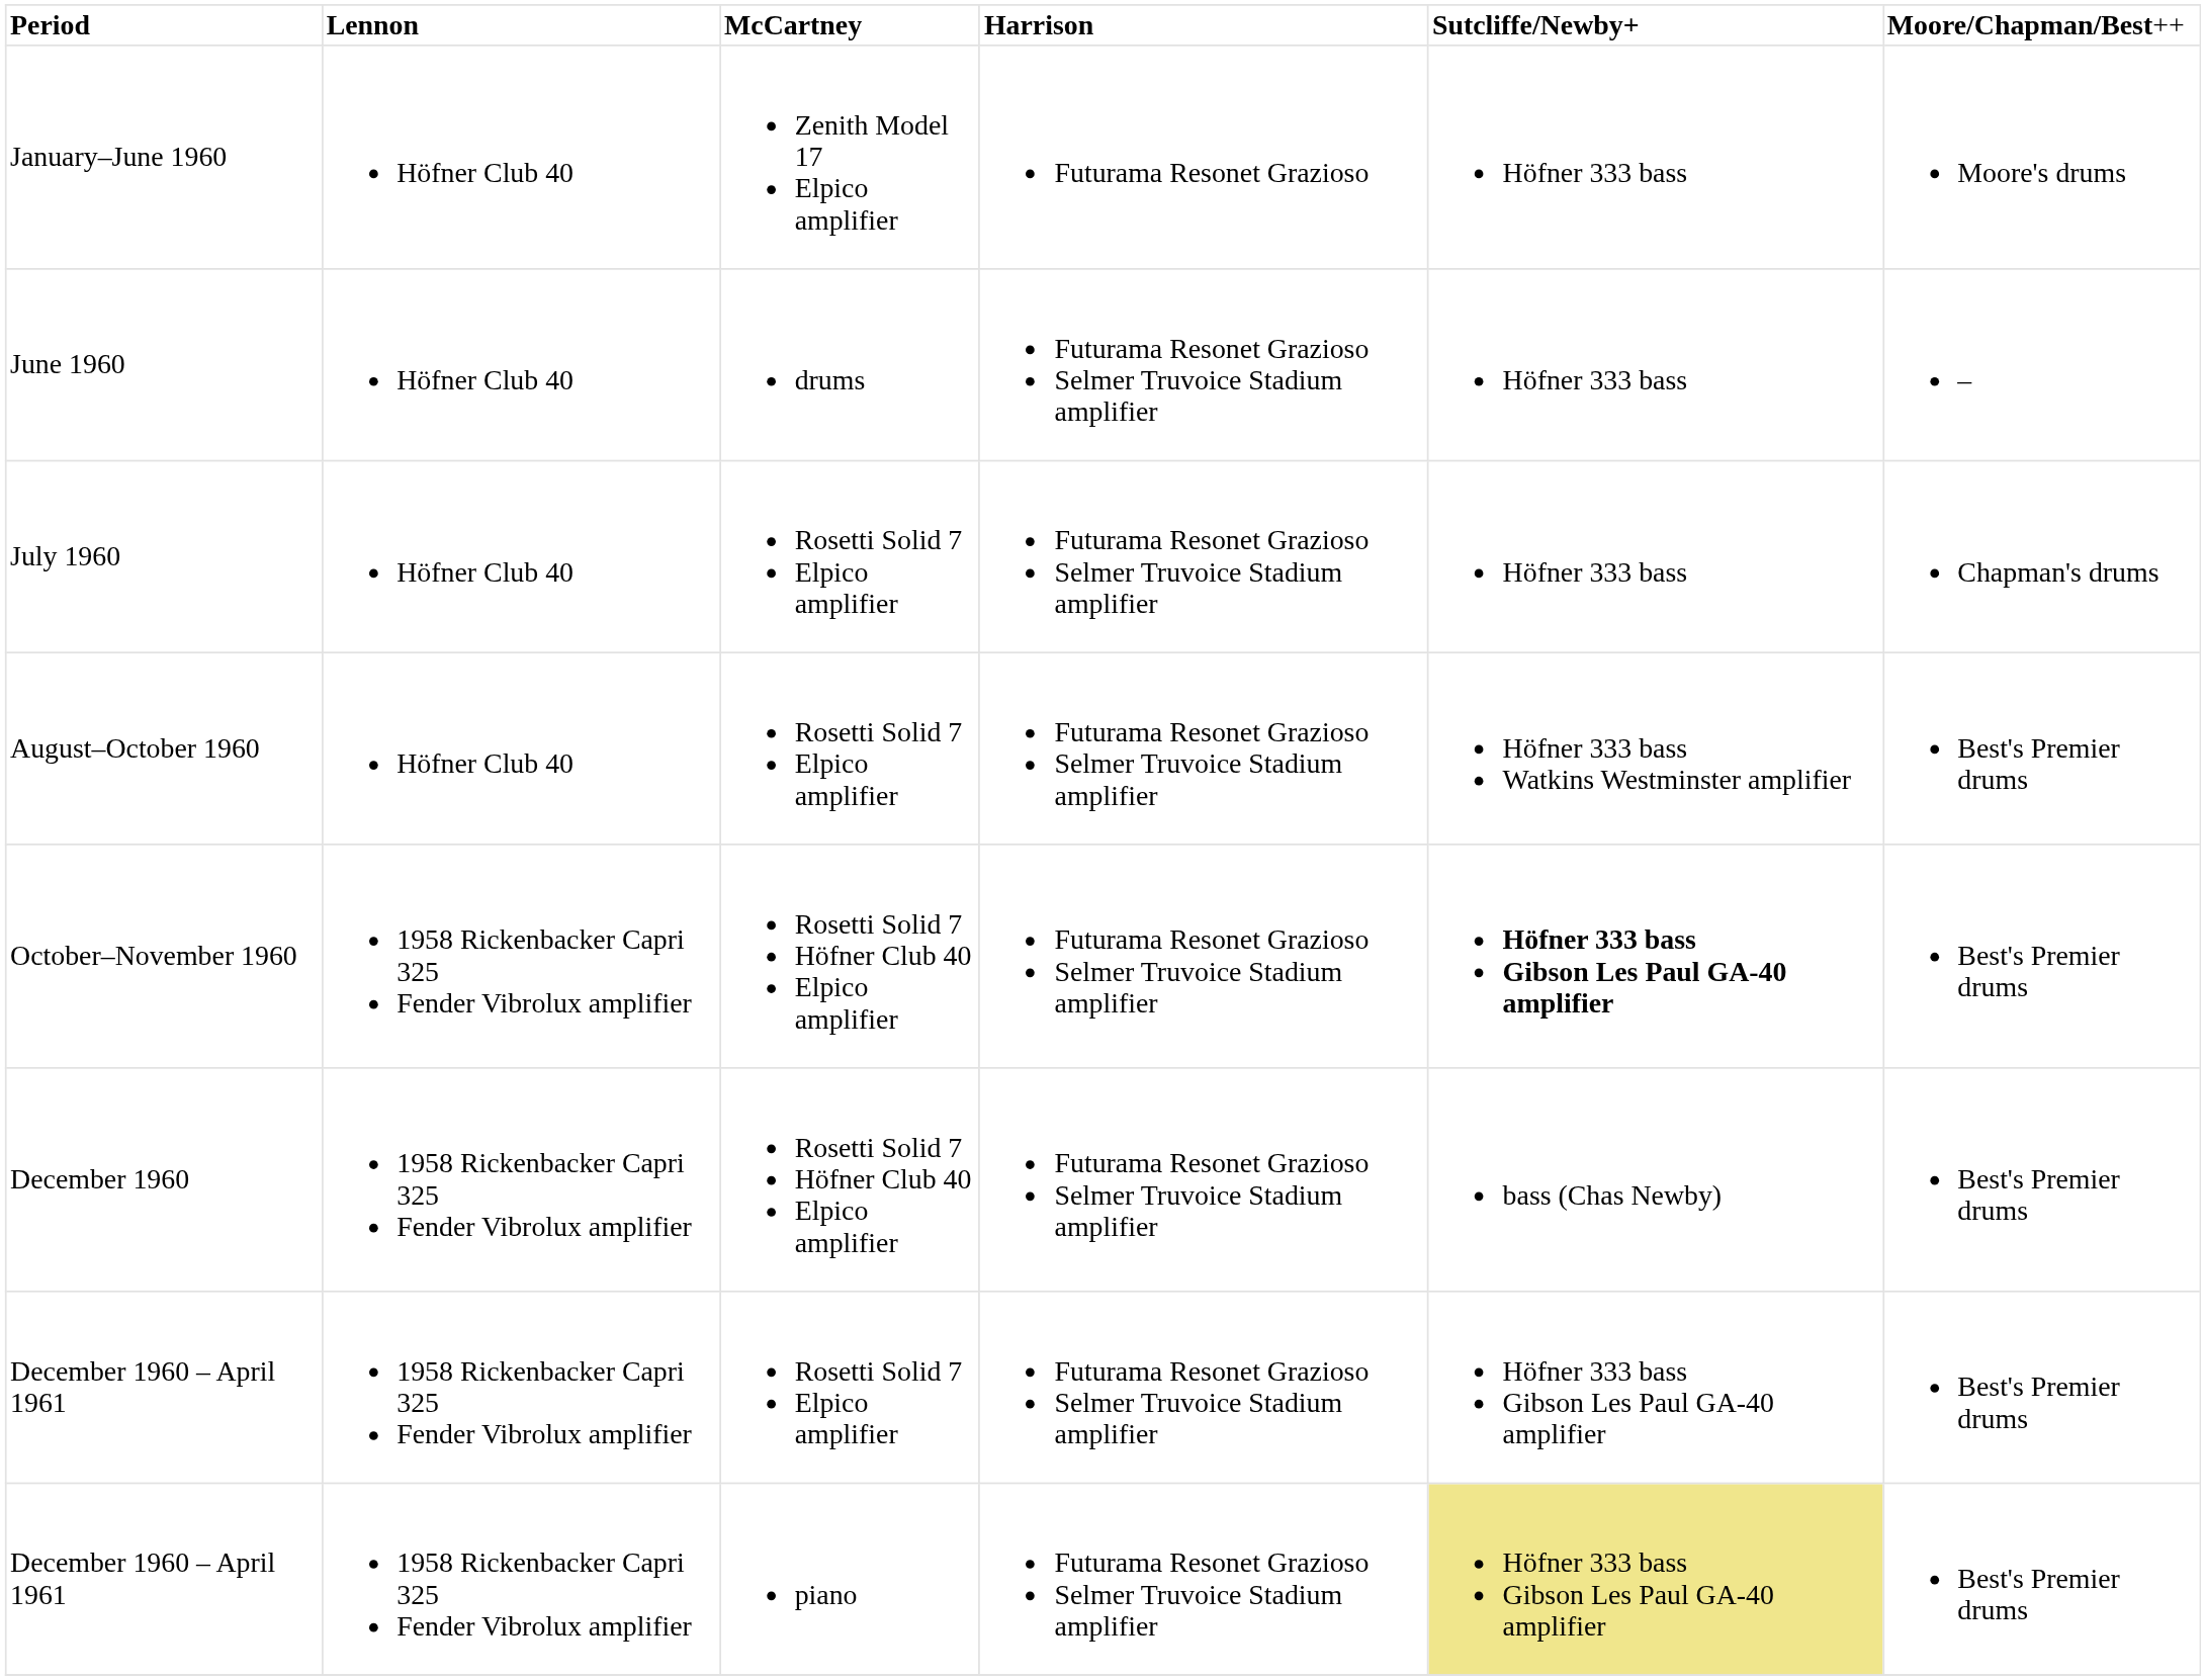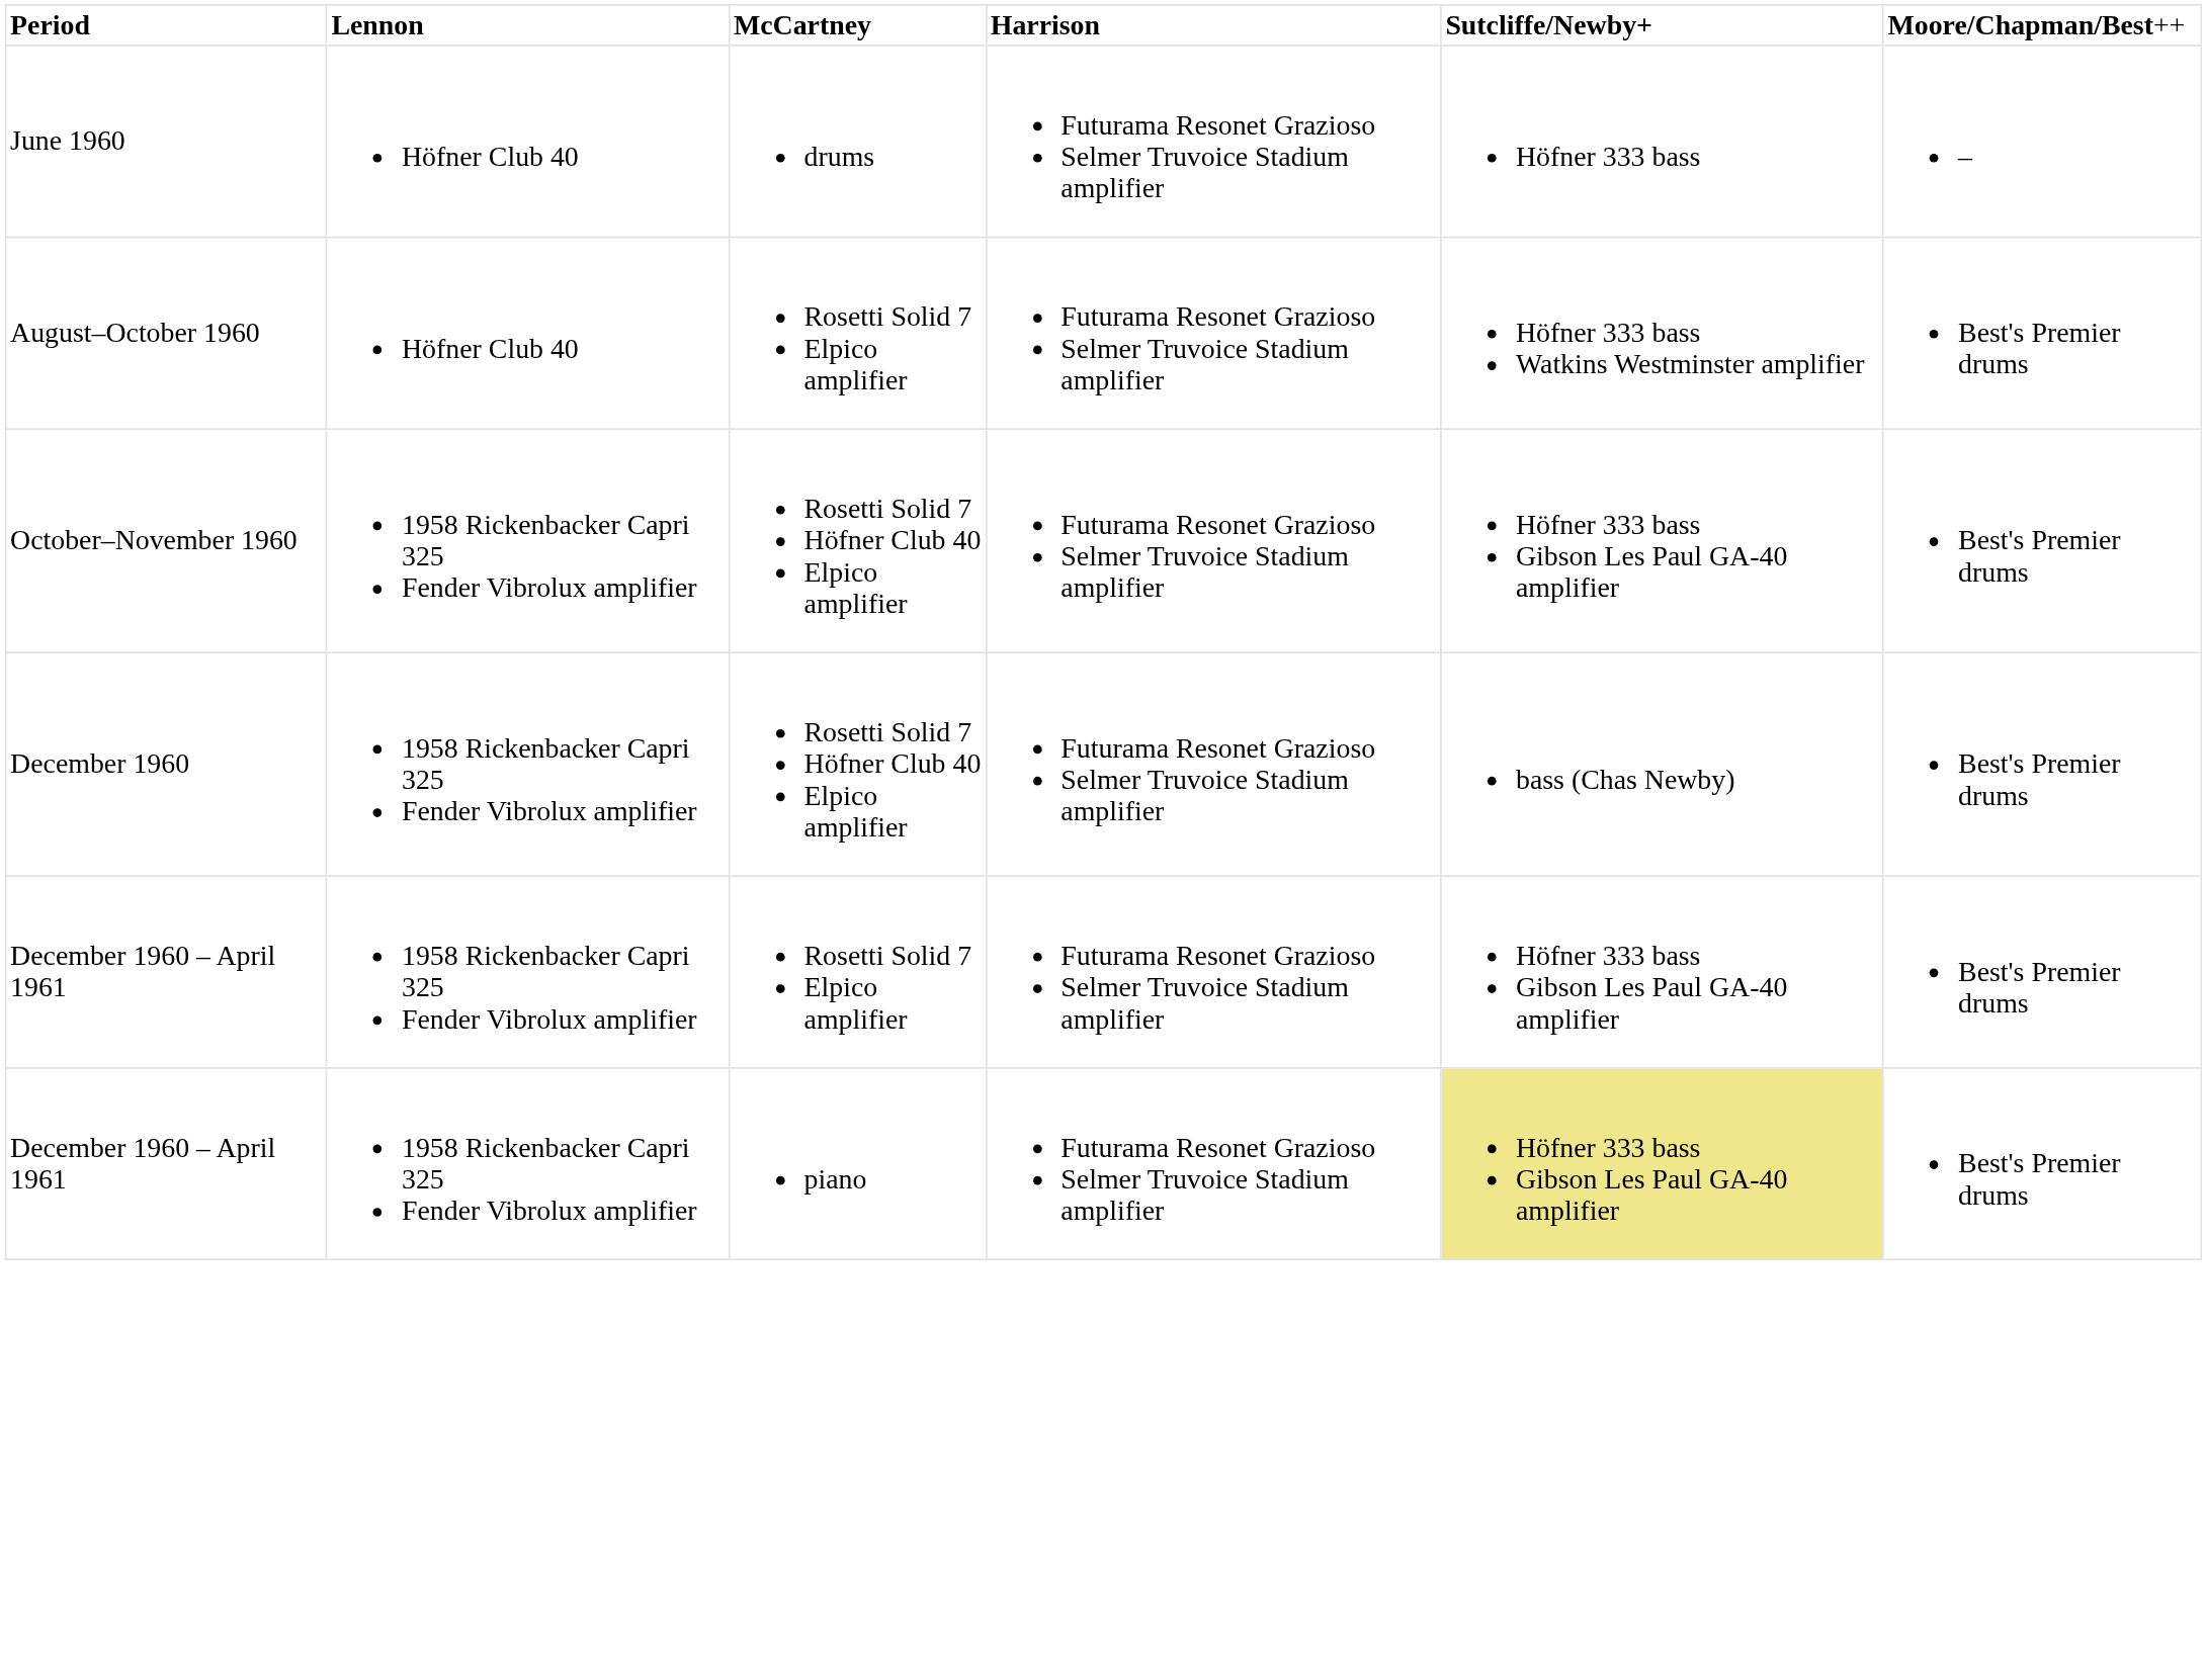- row: January–June 1960 | Höfner Club 40 | Zenith Model 17 Elpico amplifier | Futurama Resonet Grazioso | Höfner 333 bass | Moore's drums
- row: July 1960 | Höfner Club 40 | Rosetti Solid 7 Elpico amplifier | Futurama Resonet Grazioso Selmer Truvoice Stadium amplifier | Höfner 333 bass | Chapman's drums
October–November 1960 | column 5: bold -> normal
